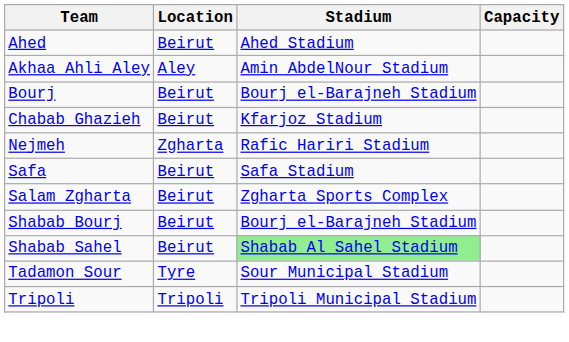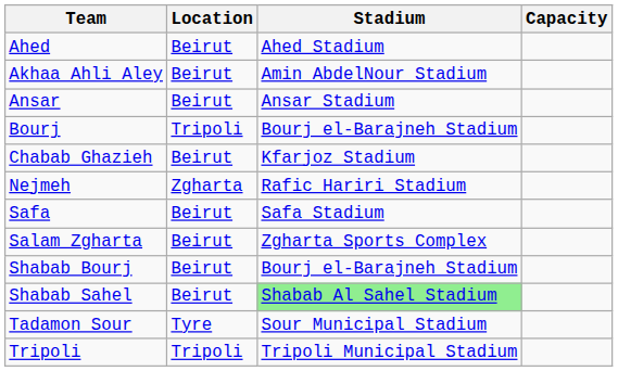Akhaa Ahli Aley | Location: Aley -> Beirut
+ row: Ansar | Beirut | Ansar Stadium
Bourj | Location: Beirut -> Tripoli
